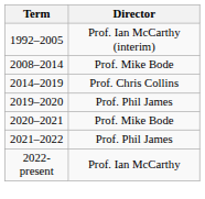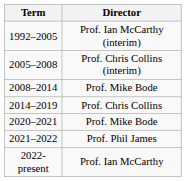+ row: 2005–2008 | Prof. Chris Collins (interim)
- row: 2019–2020 | Prof. Phil James
